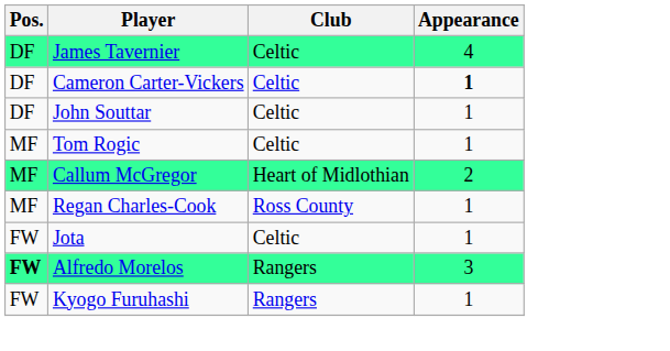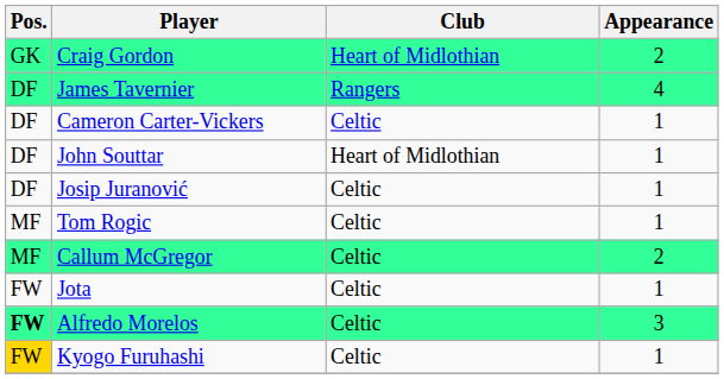+ row: GK | Craig Gordon | Heart of Midlothian | 2
James Tavernier | Club: Celtic -> Rangers
Cameron Carter-Vickers | Appearance: bold -> normal
John Souttar | Club: Celtic -> Heart of Midlothian
+ row: DF | Josip Juranović | Celtic | 1
Callum McGregor | Club: Heart of Midlothian -> Celtic
- row: MF | Regan Charles-Cook | Ross County | 1
Alfredo Morelos | Club: Rangers -> Celtic
Kyogo Furuhashi | Pos.: no background -> gold background
Kyogo Furuhashi | Club: Rangers -> Celtic
